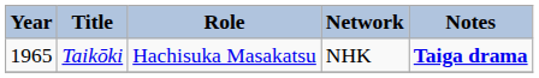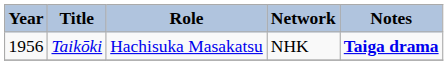Taikōki | Year: 1965 -> 1956
